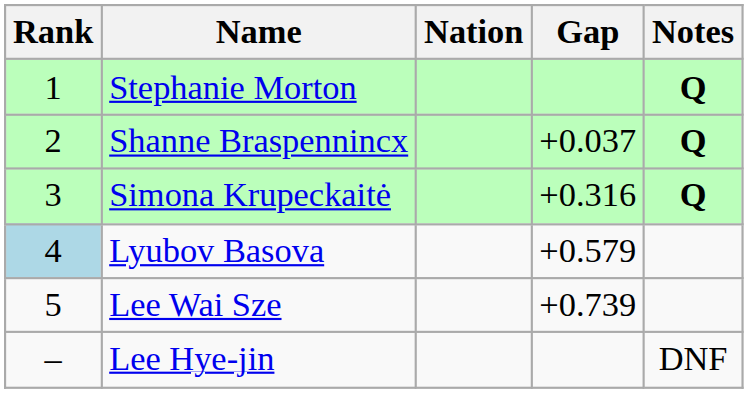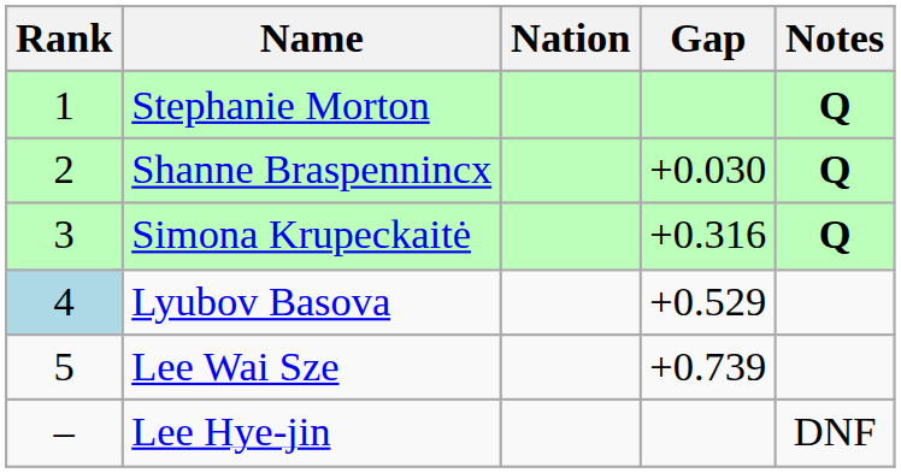Shanne Braspennincx | Gap: +0.037 -> +0.030
Lyubov Basova | Gap: +0.579 -> +0.529
